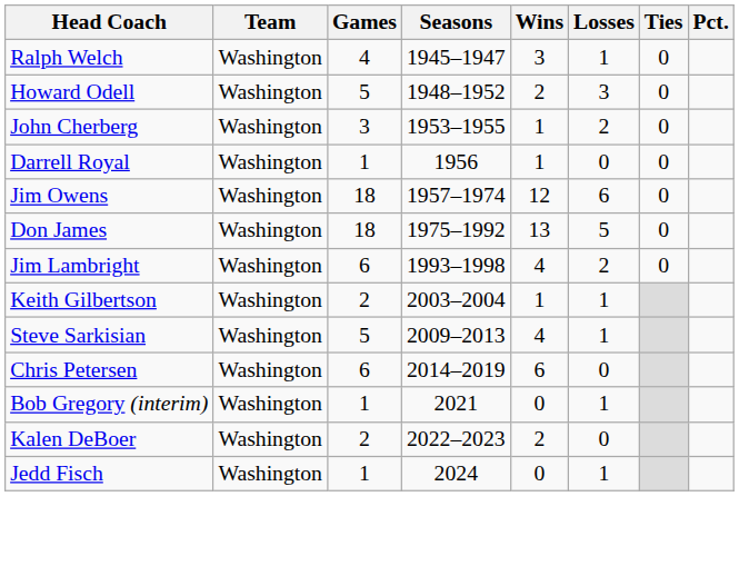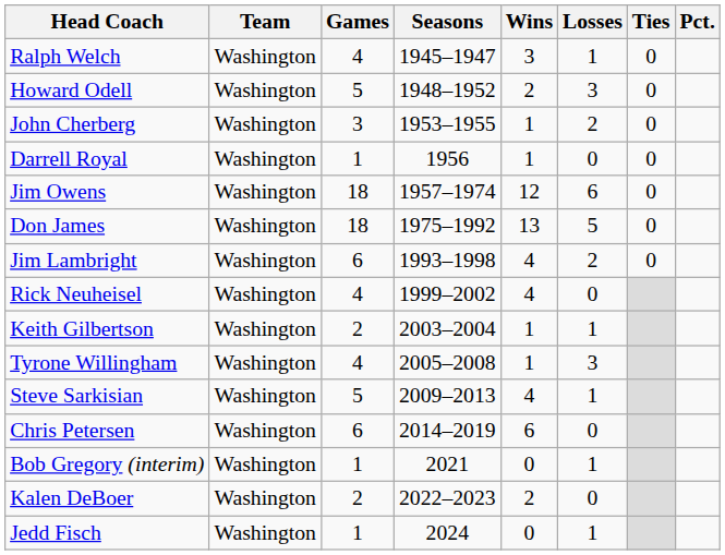+ row: Rick Neuheisel | Washington | 4 | 1999–2002 | 4 | 0
+ row: Tyrone Willingham | Washington | 4 | 2005–2008 | 1 | 3
